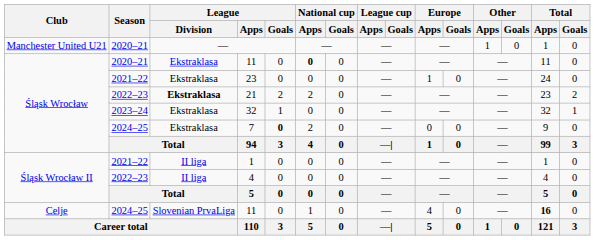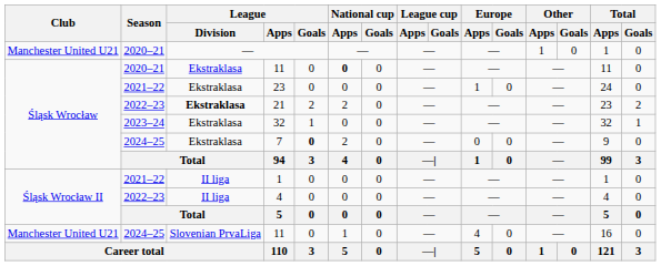2024–25 / 11 | Club: Celje -> Manchester United U21
2024–25 / 11 | Total / Apps: bold -> normal
